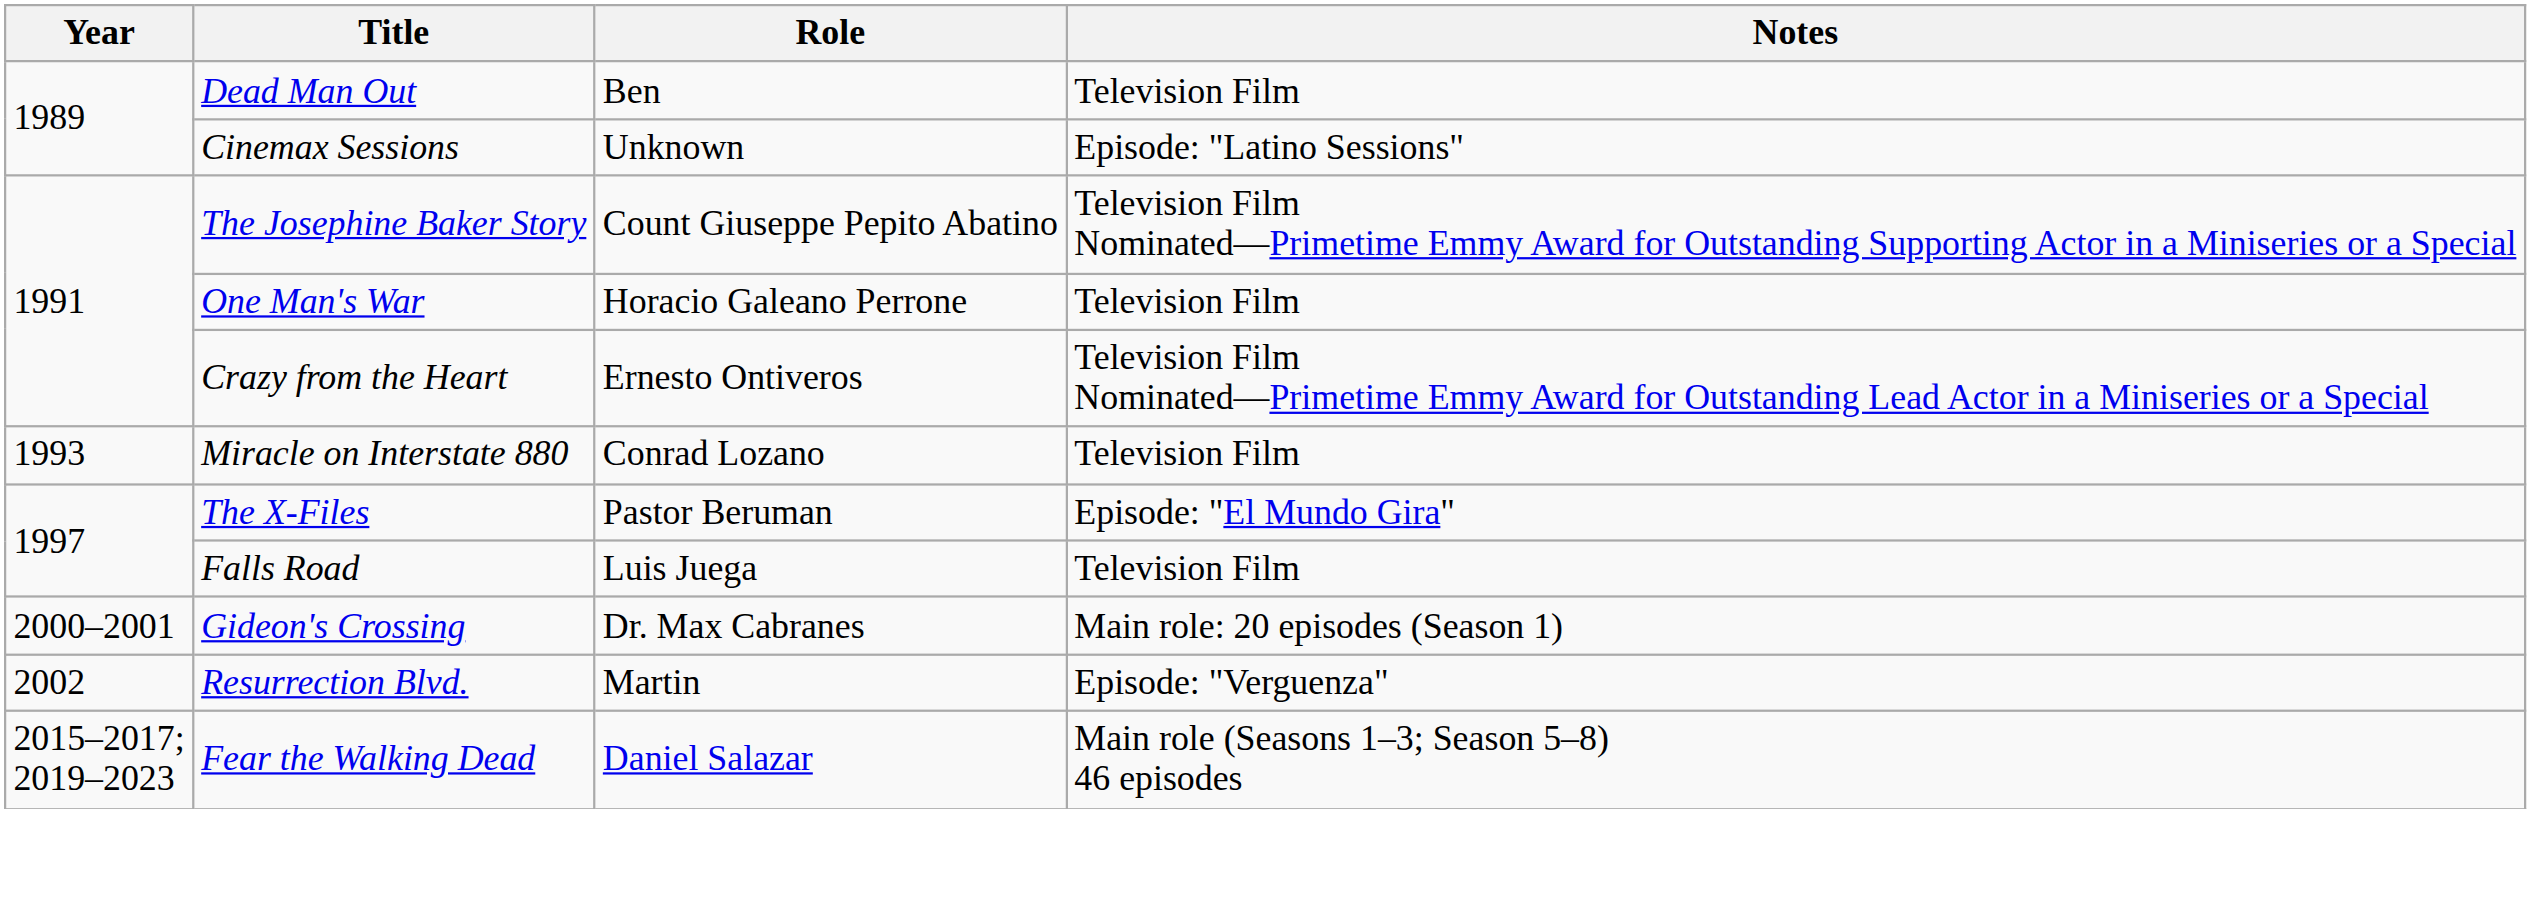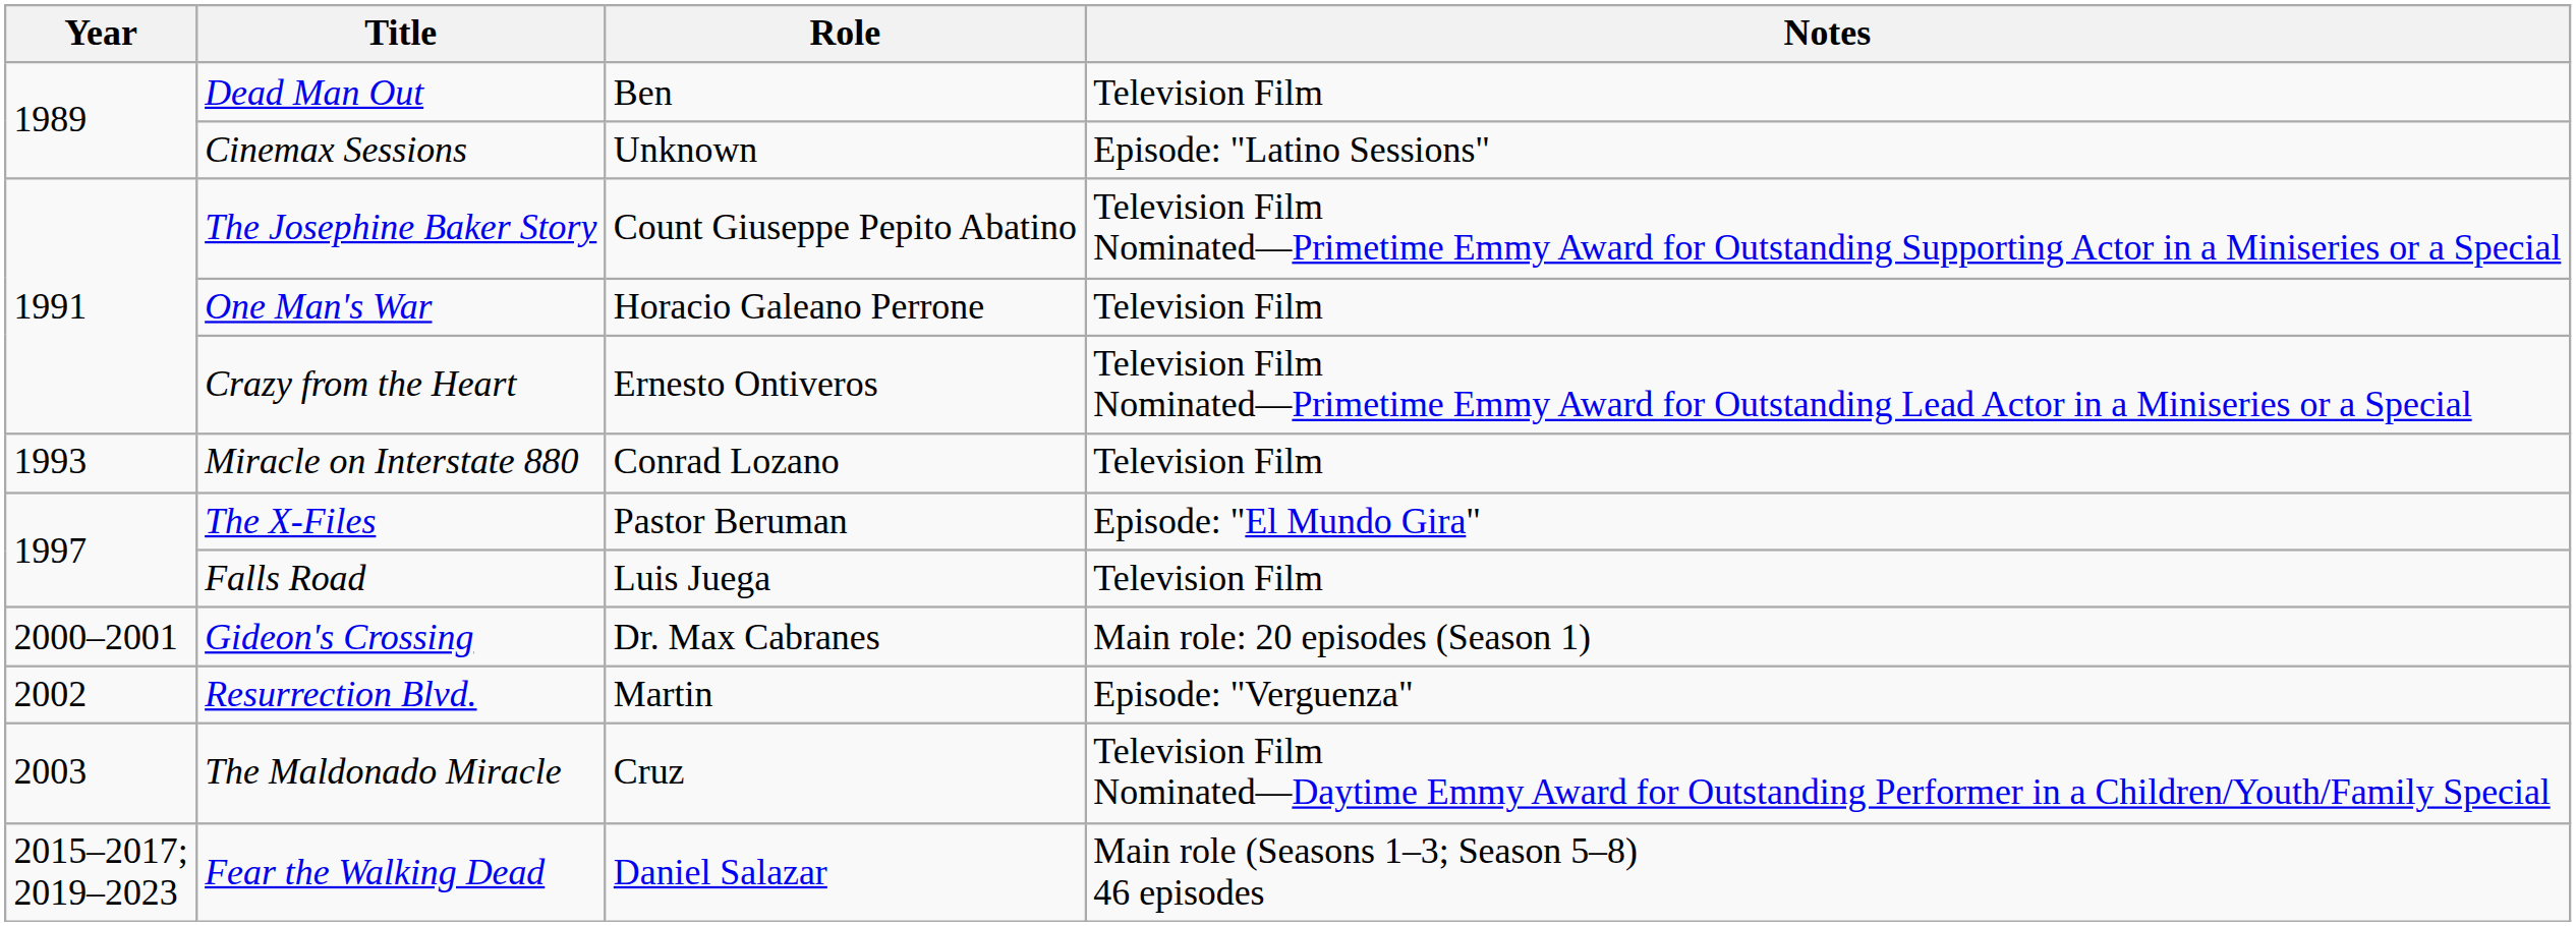+ row: 2003 | The Maldonado Miracle | Cruz | Television Film Nominated—Daytime Emmy Award for Outstanding Performer in a Children/Youth/Family Special
